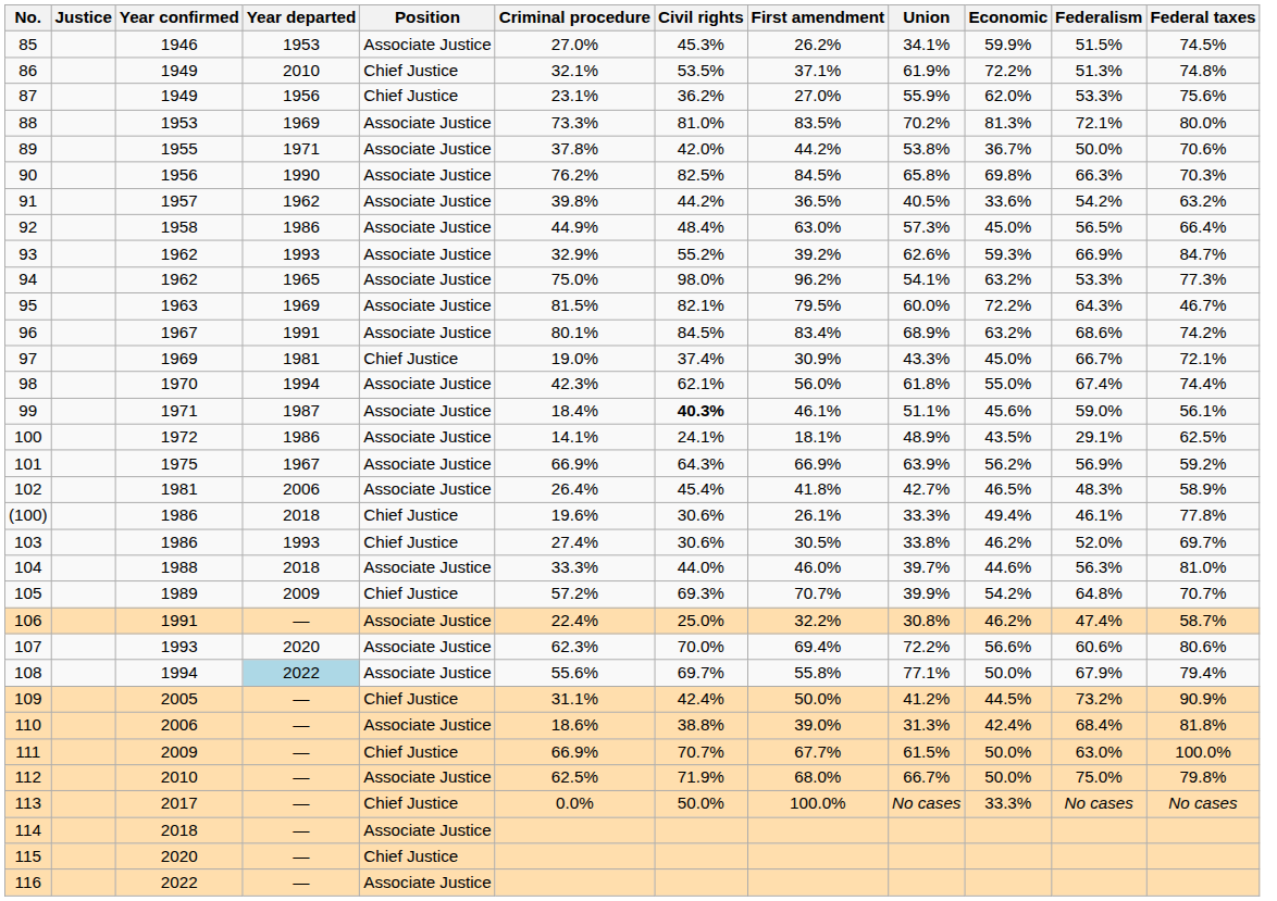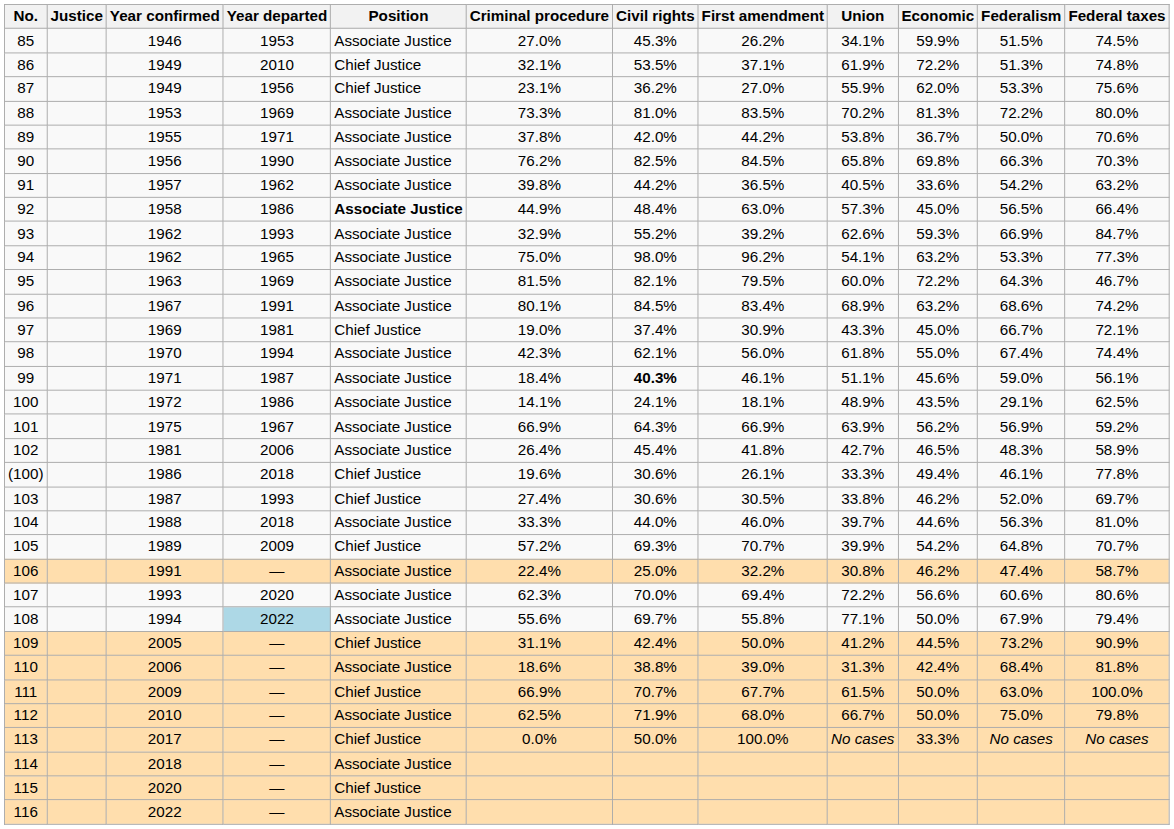88 | Federalism: 72.1% -> 72.2%
92 | Position: normal -> bold
103 | Year confirmed: 1986 -> 1987
